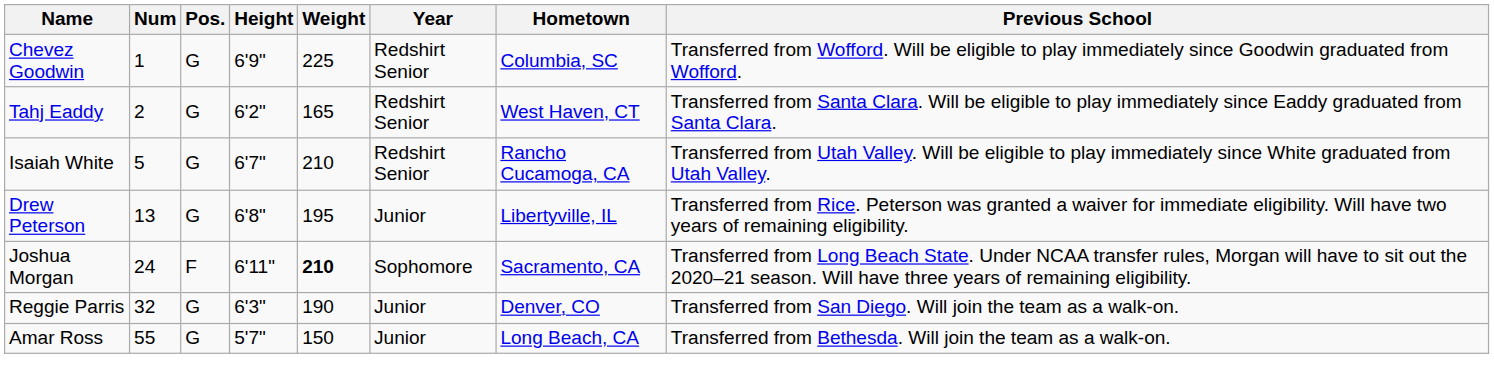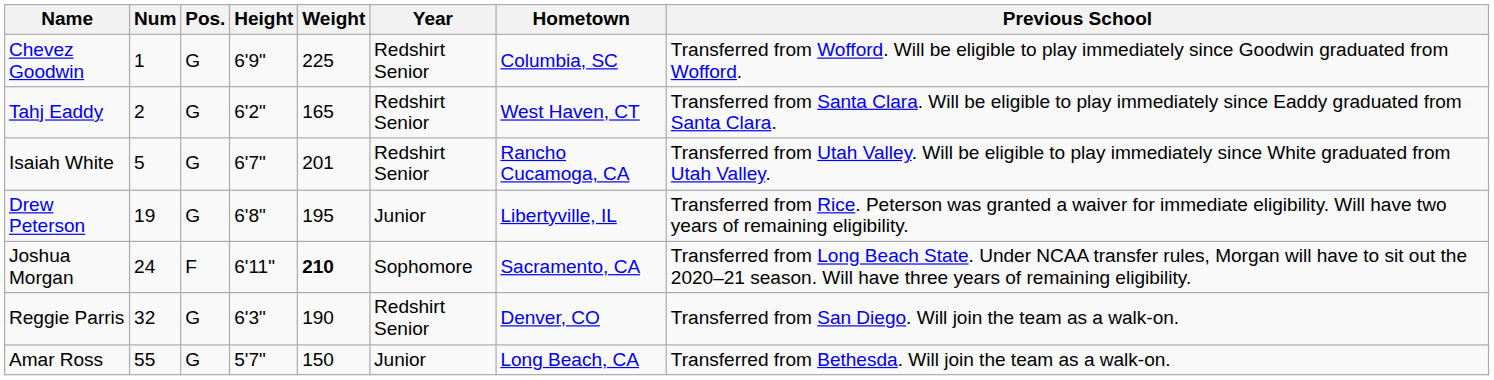Isaiah White | Weight: 210 -> 201
Drew Peterson | Num: 13 -> 19
Reggie Parris | Year: Junior -> Redshirt Senior
